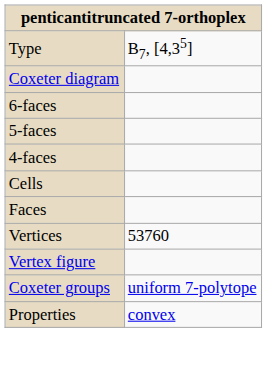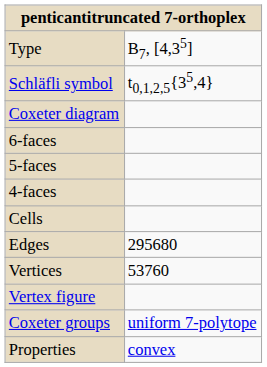+ row: Schläfli symbol | t0,1,2,5{35,4}
- row: Faces
+ row: Edges | 295680
